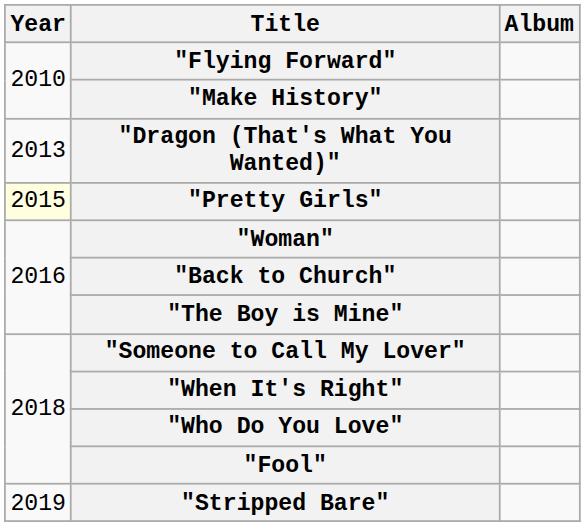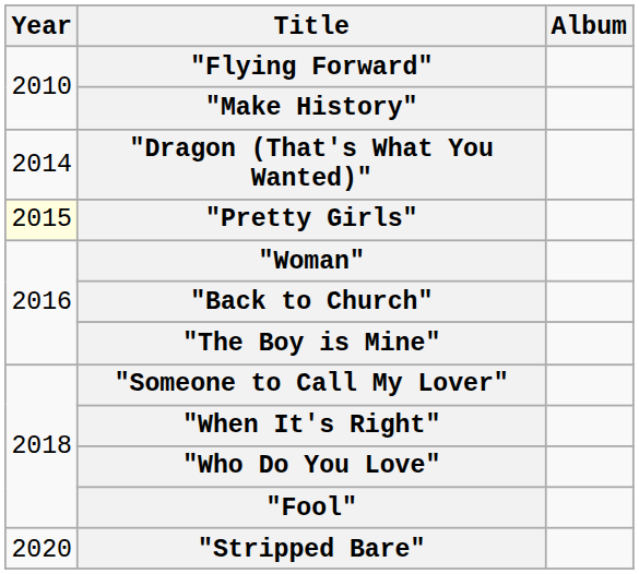"Dragon (That's What You Wanted)" | Year: 2013 -> 2014
"Stripped Bare" | Year: 2019 -> 2020
